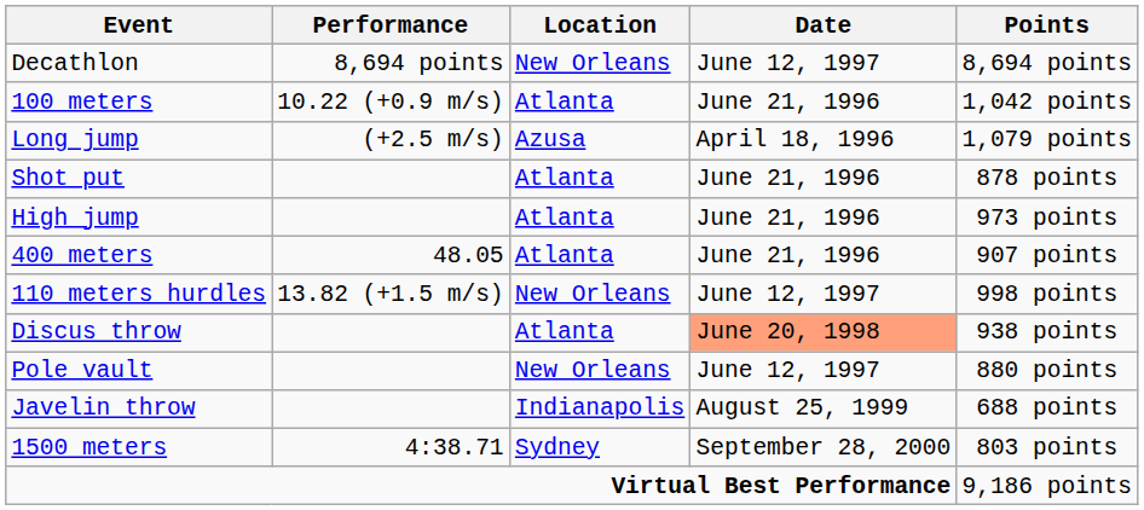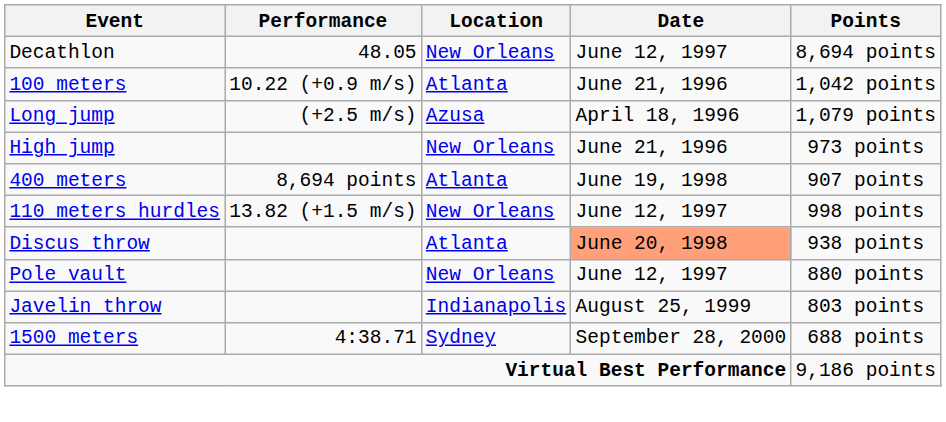Decathlon | Performance: 8,694 points -> 48.05
- row: Shot put | Atlanta | June 21, 1996 | 878 points
High jump | Location: Atlanta -> New Orleans
400 meters | Performance: 48.05 -> 8,694 points
400 meters | Date: June 21, 1996 -> June 19, 1998
Javelin throw | Points: 688 points -> 803 points
1500 meters | Points: 803 points -> 688 points
